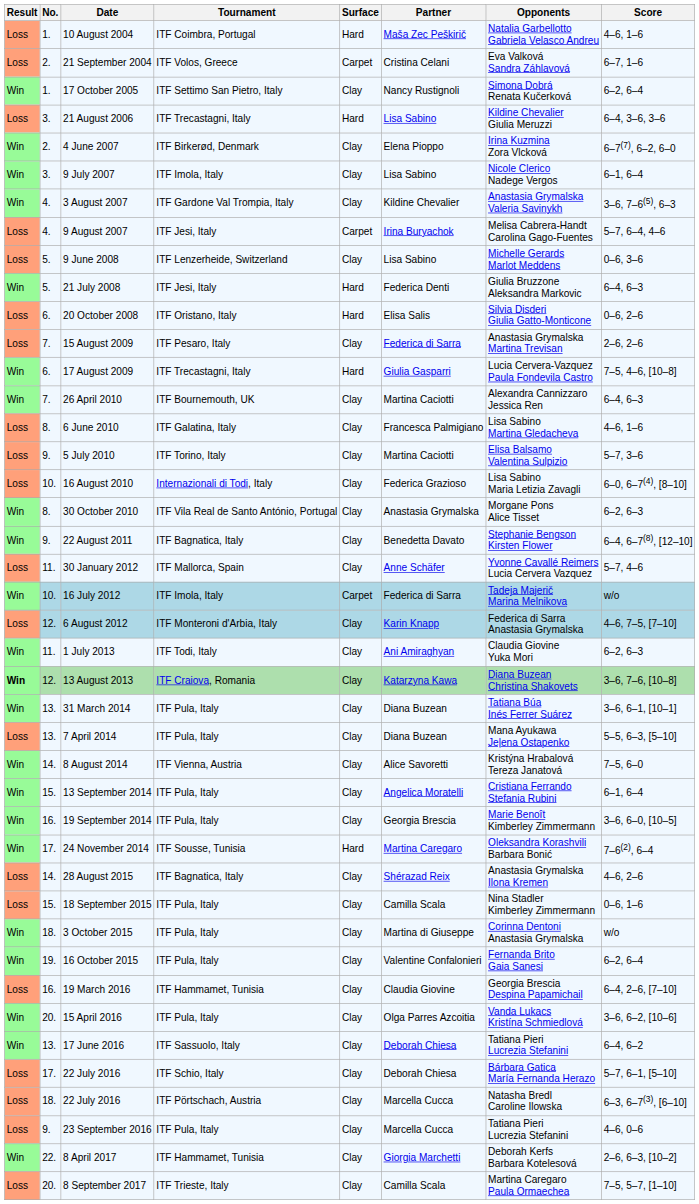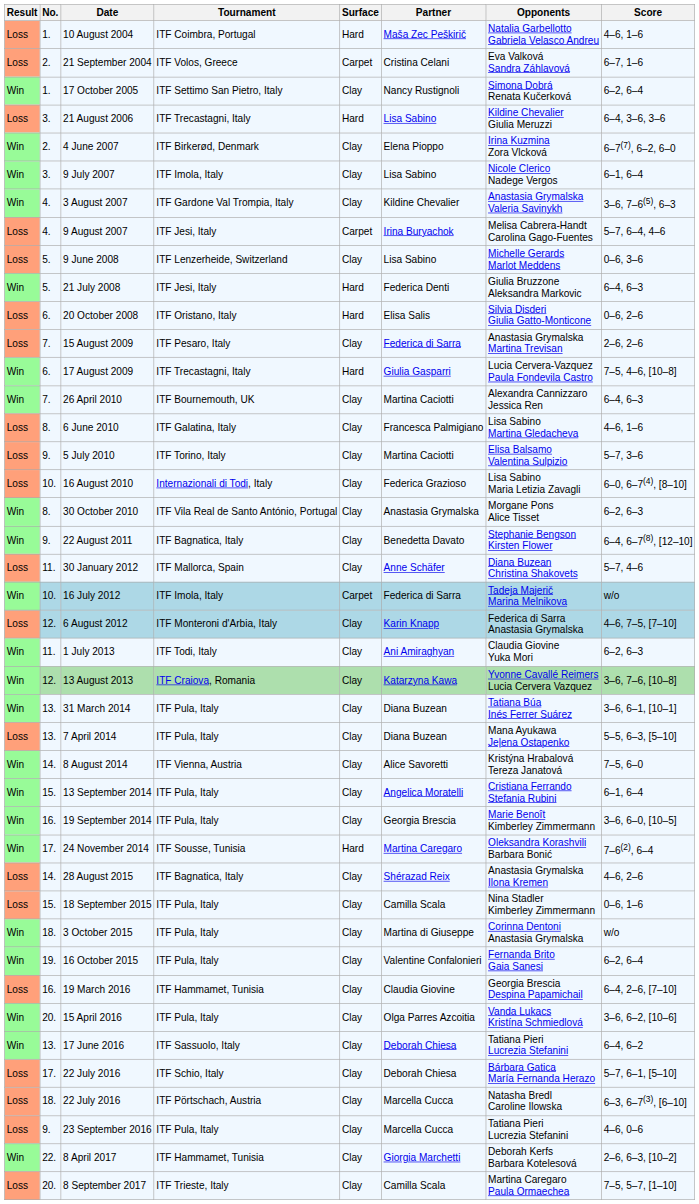30 January 2012 | Opponents: Yvonne Cavallé Reimers Lucia Cervera Vazquez -> Diana Buzean Christina Shakovets
13 August 2013 | Result: bold -> normal
13 August 2013 | Opponents: Diana Buzean Christina Shakovets -> Yvonne Cavallé Reimers Lucia Cervera Vazquez
